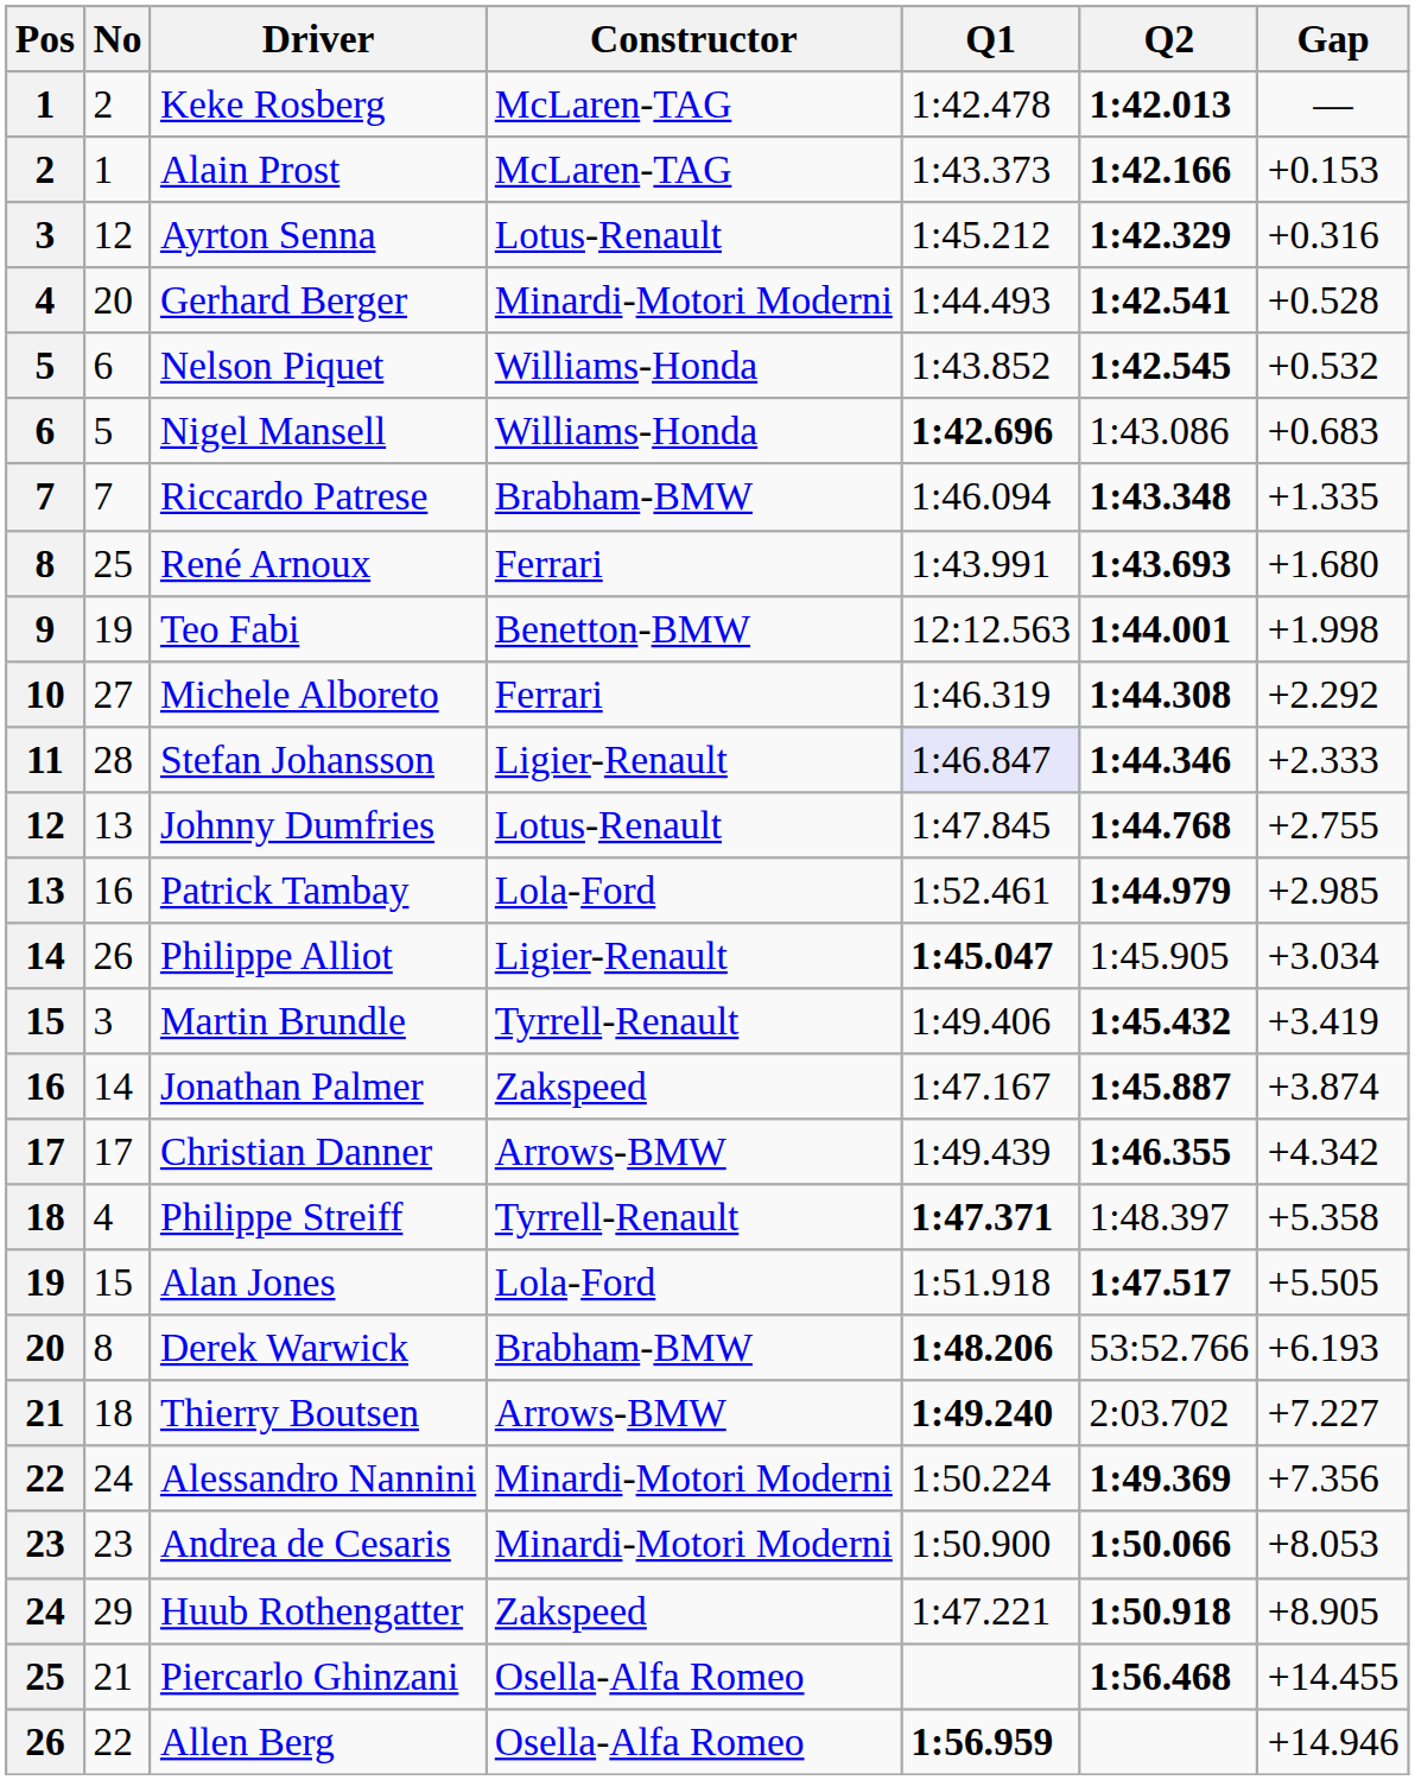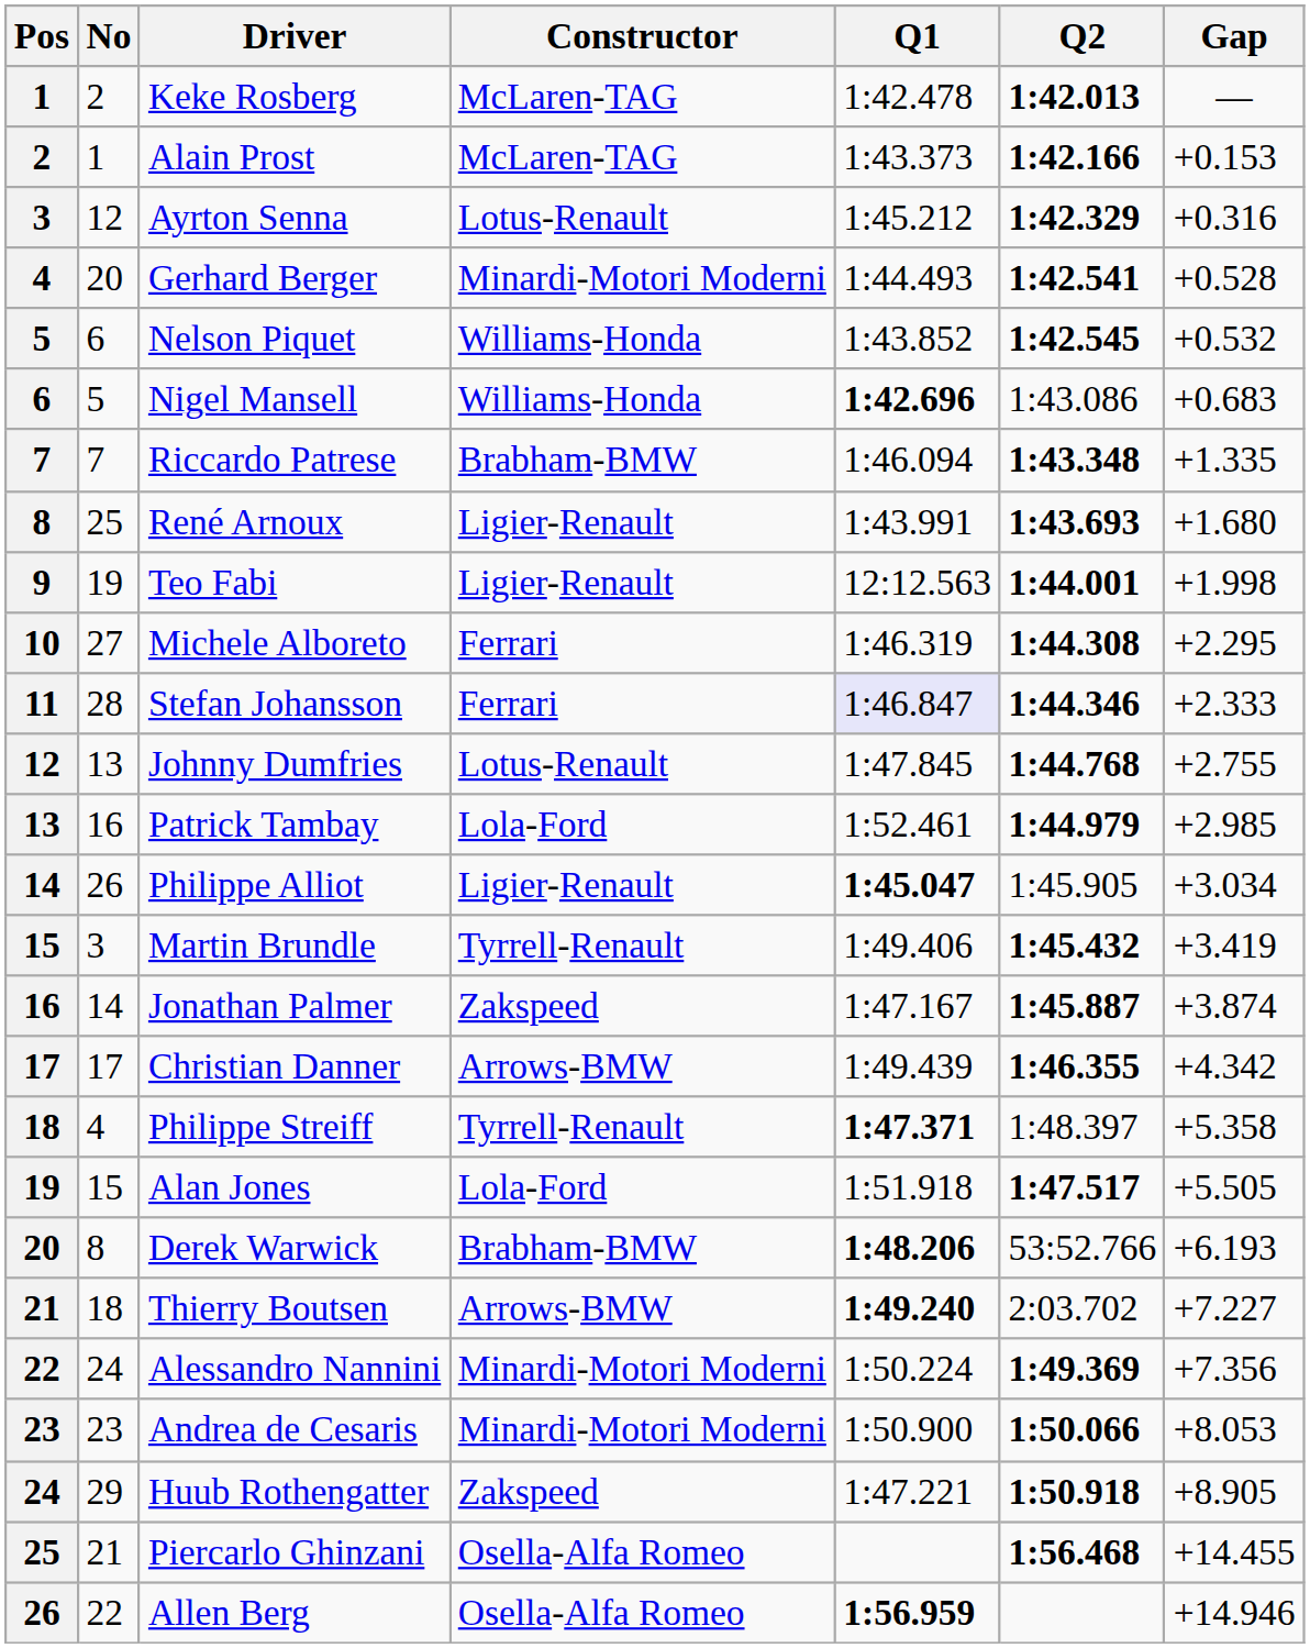René Arnoux | Constructor: Ferrari -> Ligier-Renault
Teo Fabi | Constructor: Benetton-BMW -> Ligier-Renault
Michele Alboreto | Gap: +2.292 -> +2.295
Stefan Johansson | Constructor: Ligier-Renault -> Ferrari
